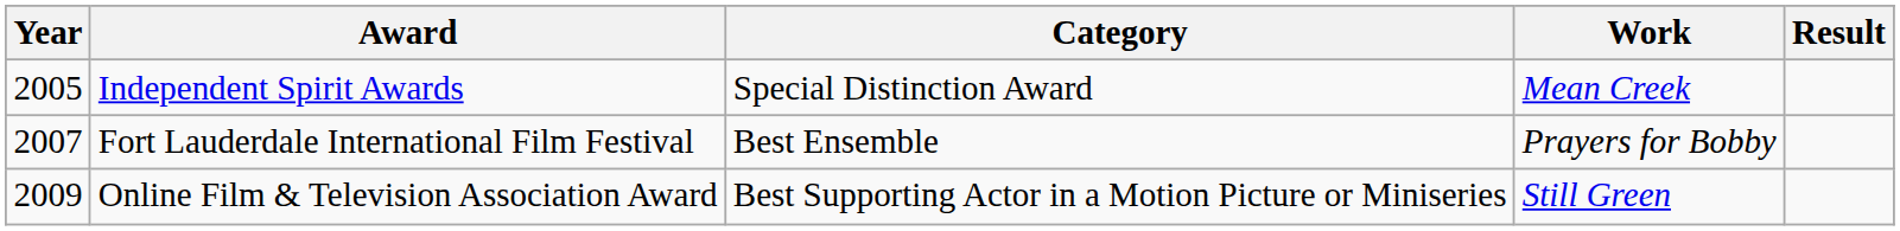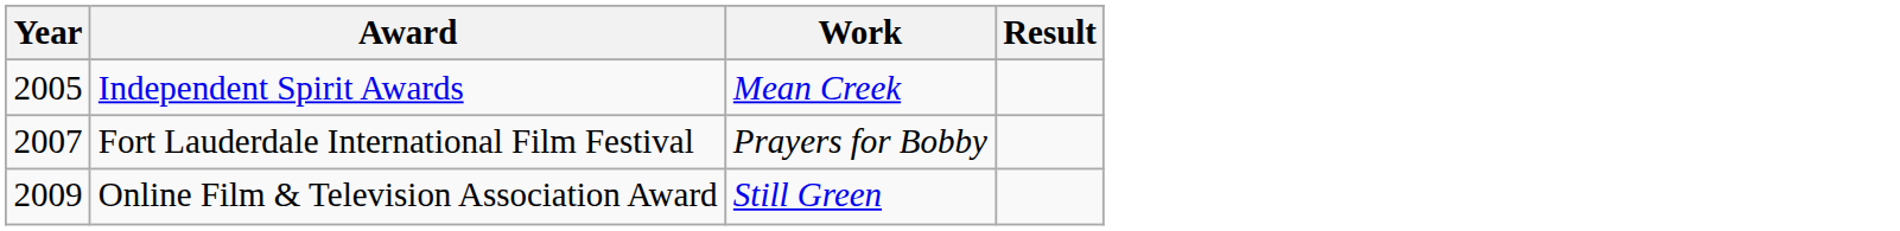- column: Category | Special Distinction Award | Best Ensemble | Best Supporting Actor in a Motion Picture or Miniseries
